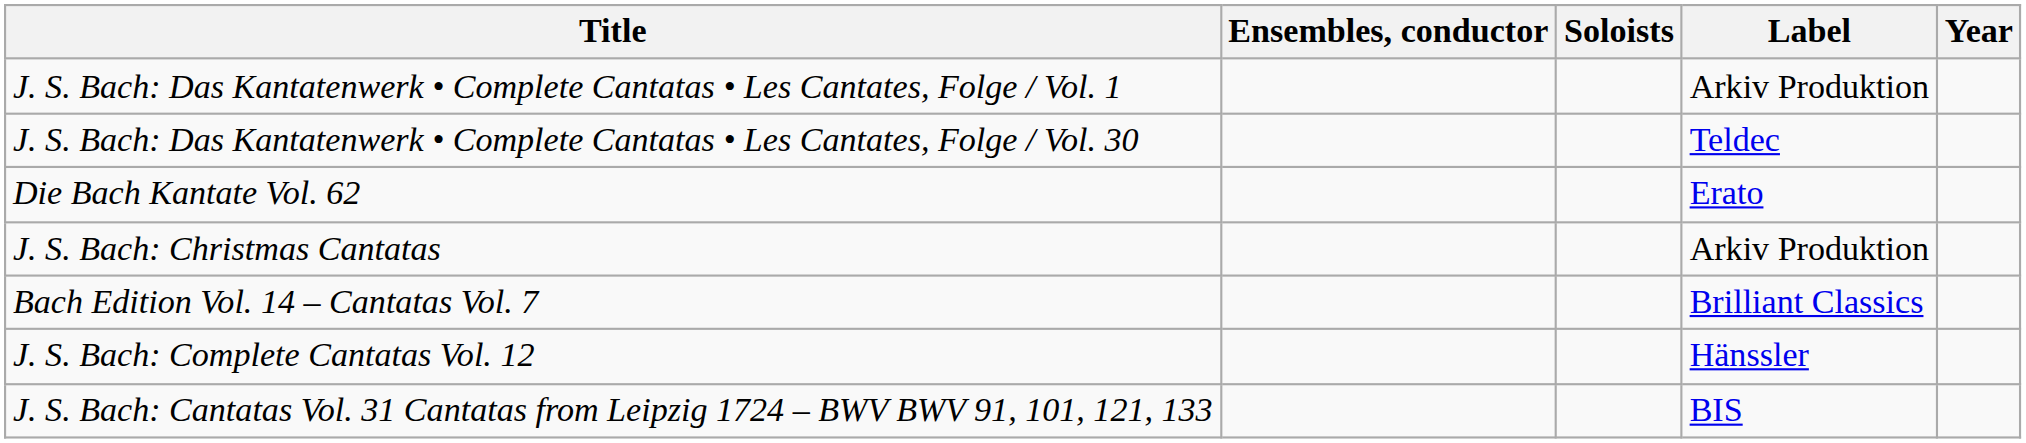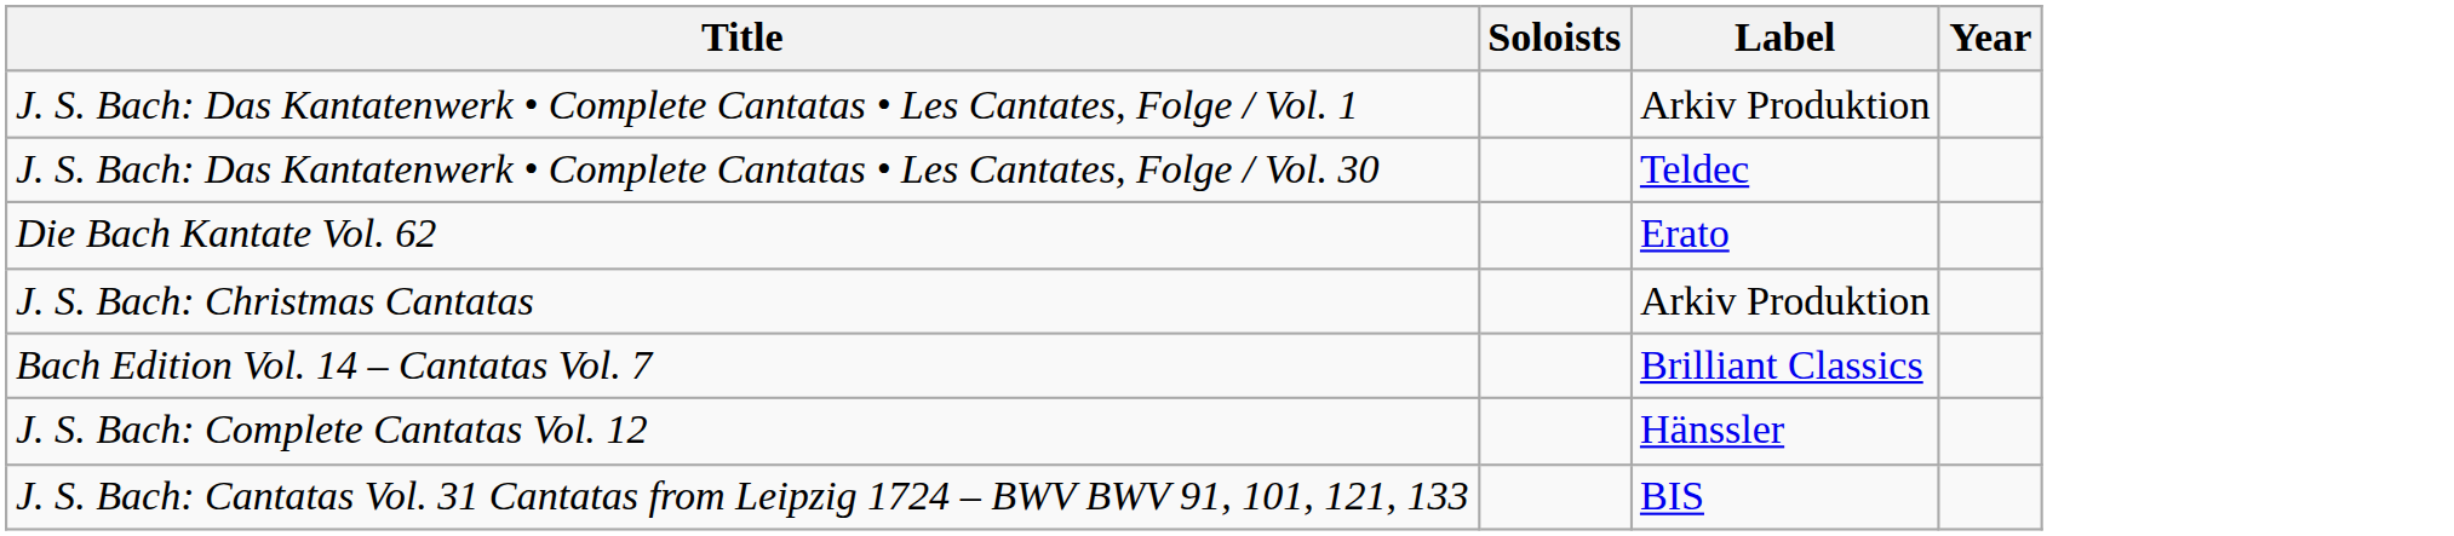- column: Ensembles, conductor
